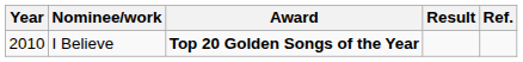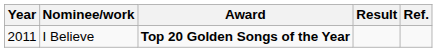I Believe | Year: 2010 -> 2011
